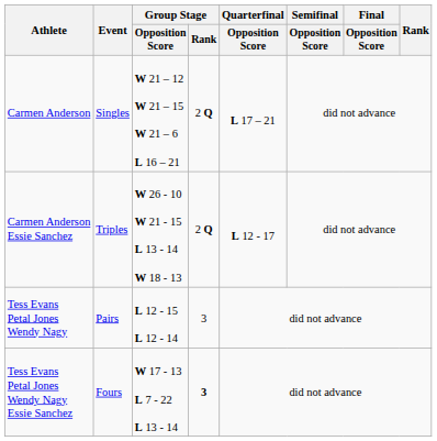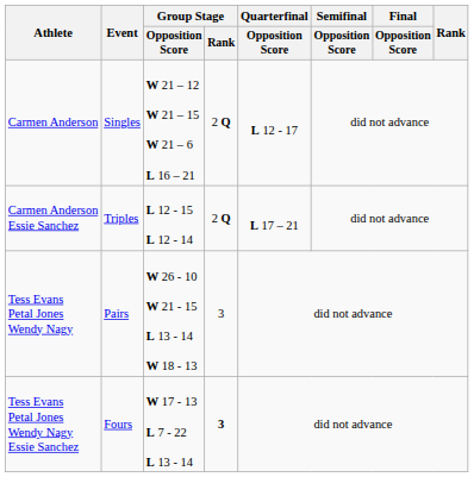Carmen Anderson | Quarterfinal / Opposition Score: L 17 – 21 -> L 12 - 17
Carmen Anderson Essie Sanchez | Group Stage / Opposition Score: W 26 - 10 W 21 - 15 L 13 - 14 W 18 - 13 -> L 12 - 15 L 12 - 14
Carmen Anderson Essie Sanchez | Quarterfinal / Opposition Score: L 12 - 17 -> L 17 – 21
Tess Evans Petal Jones Wendy Nagy | Group Stage / Opposition Score: L 12 - 15 L 12 - 14 -> W 26 - 10 W 21 - 15 L 13 - 14 W 18 - 13
